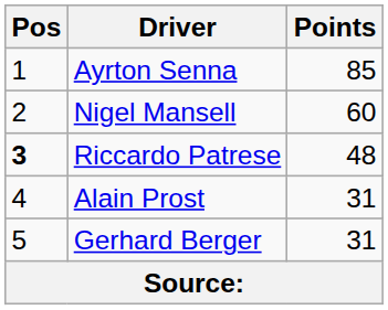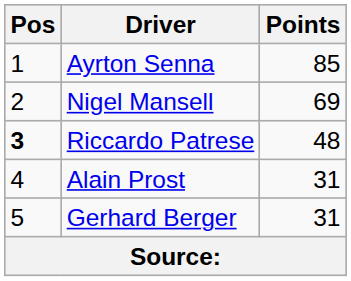Nigel Mansell | Points: 60 -> 69
